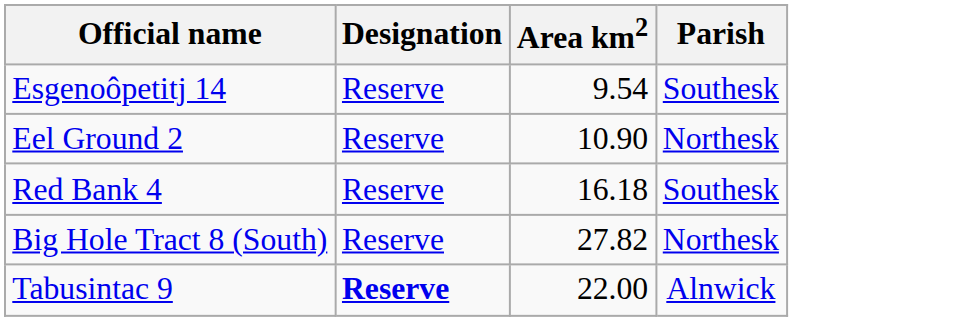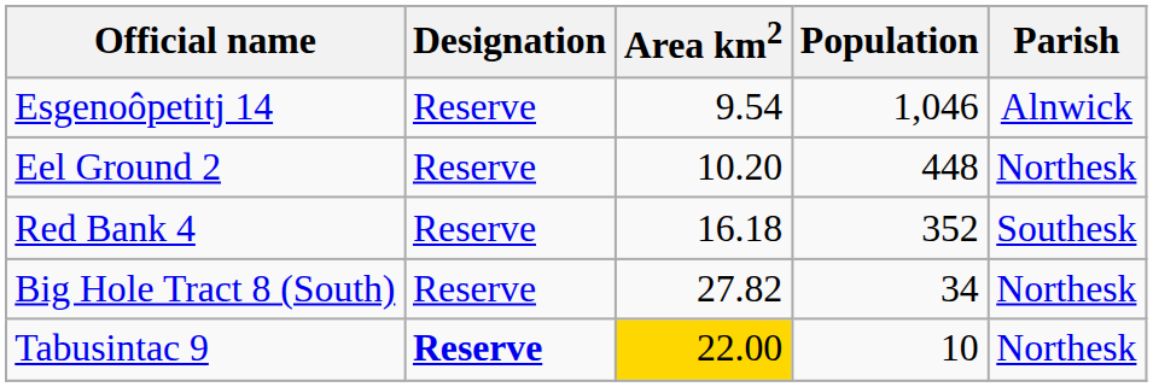+ column: Population | 1,046 | 448 | 352 | 34 | 10
Esgenoôpetitj 14 | Parish: Southesk -> Alnwick
Eel Ground 2 | Area km2: 10.90 -> 10.20
Tabusintac 9 | Area km2: no background -> gold background
Tabusintac 9 | Parish: Alnwick -> Northesk
